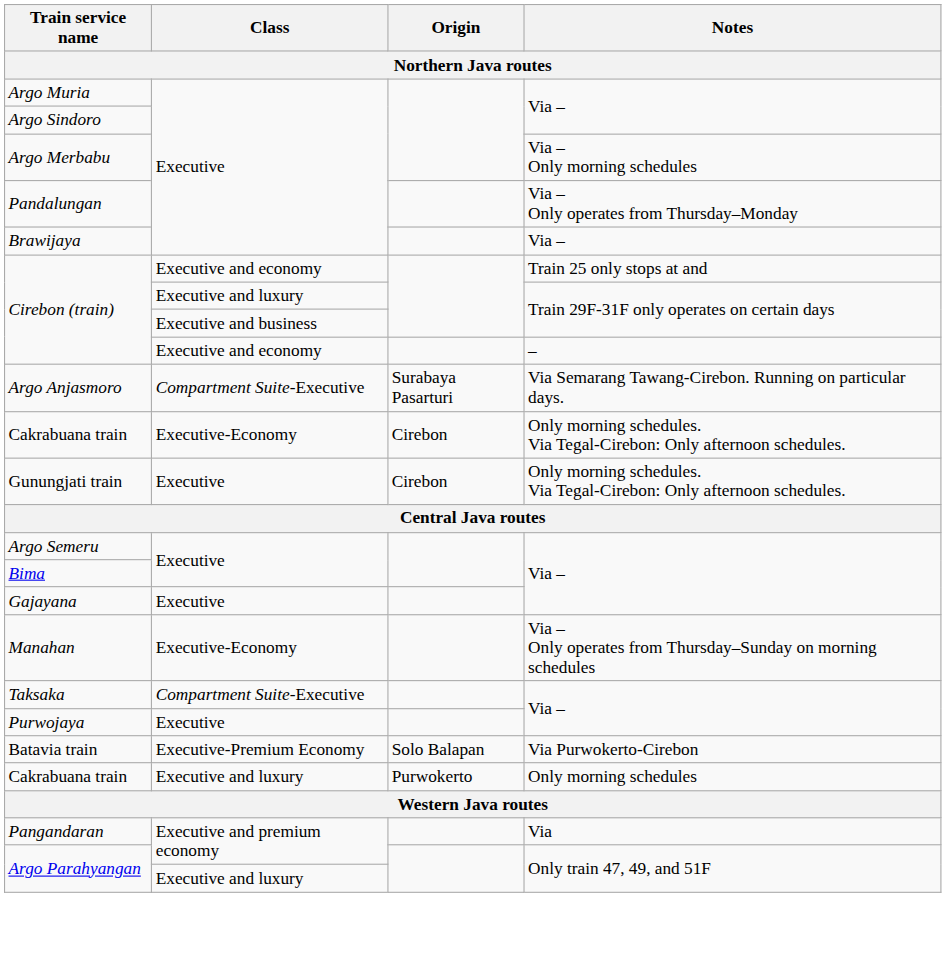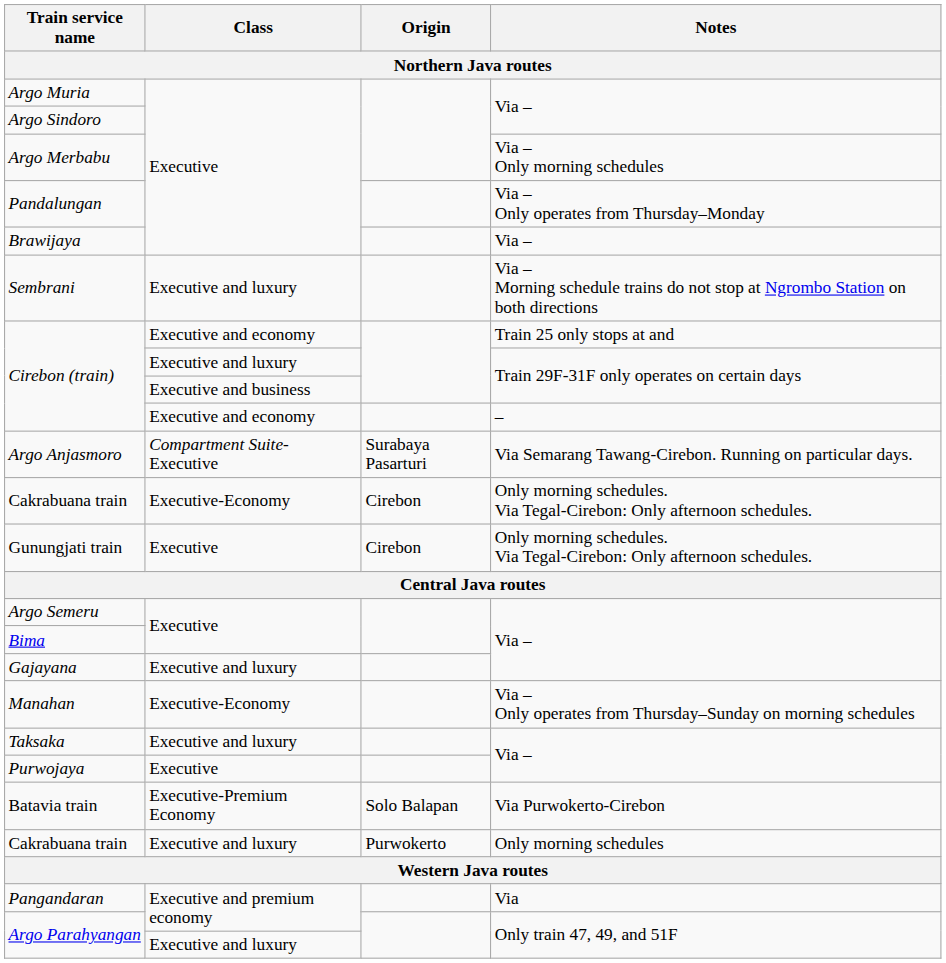+ row: Sembrani | Executive and luxury | Via – Morning schedule trains do not stop at Ngrombo Station on both directions
Gajayana | Class: Executive -> Executive and luxury
Taksaka | Class: Compartment Suite-Executive -> Executive and luxury
